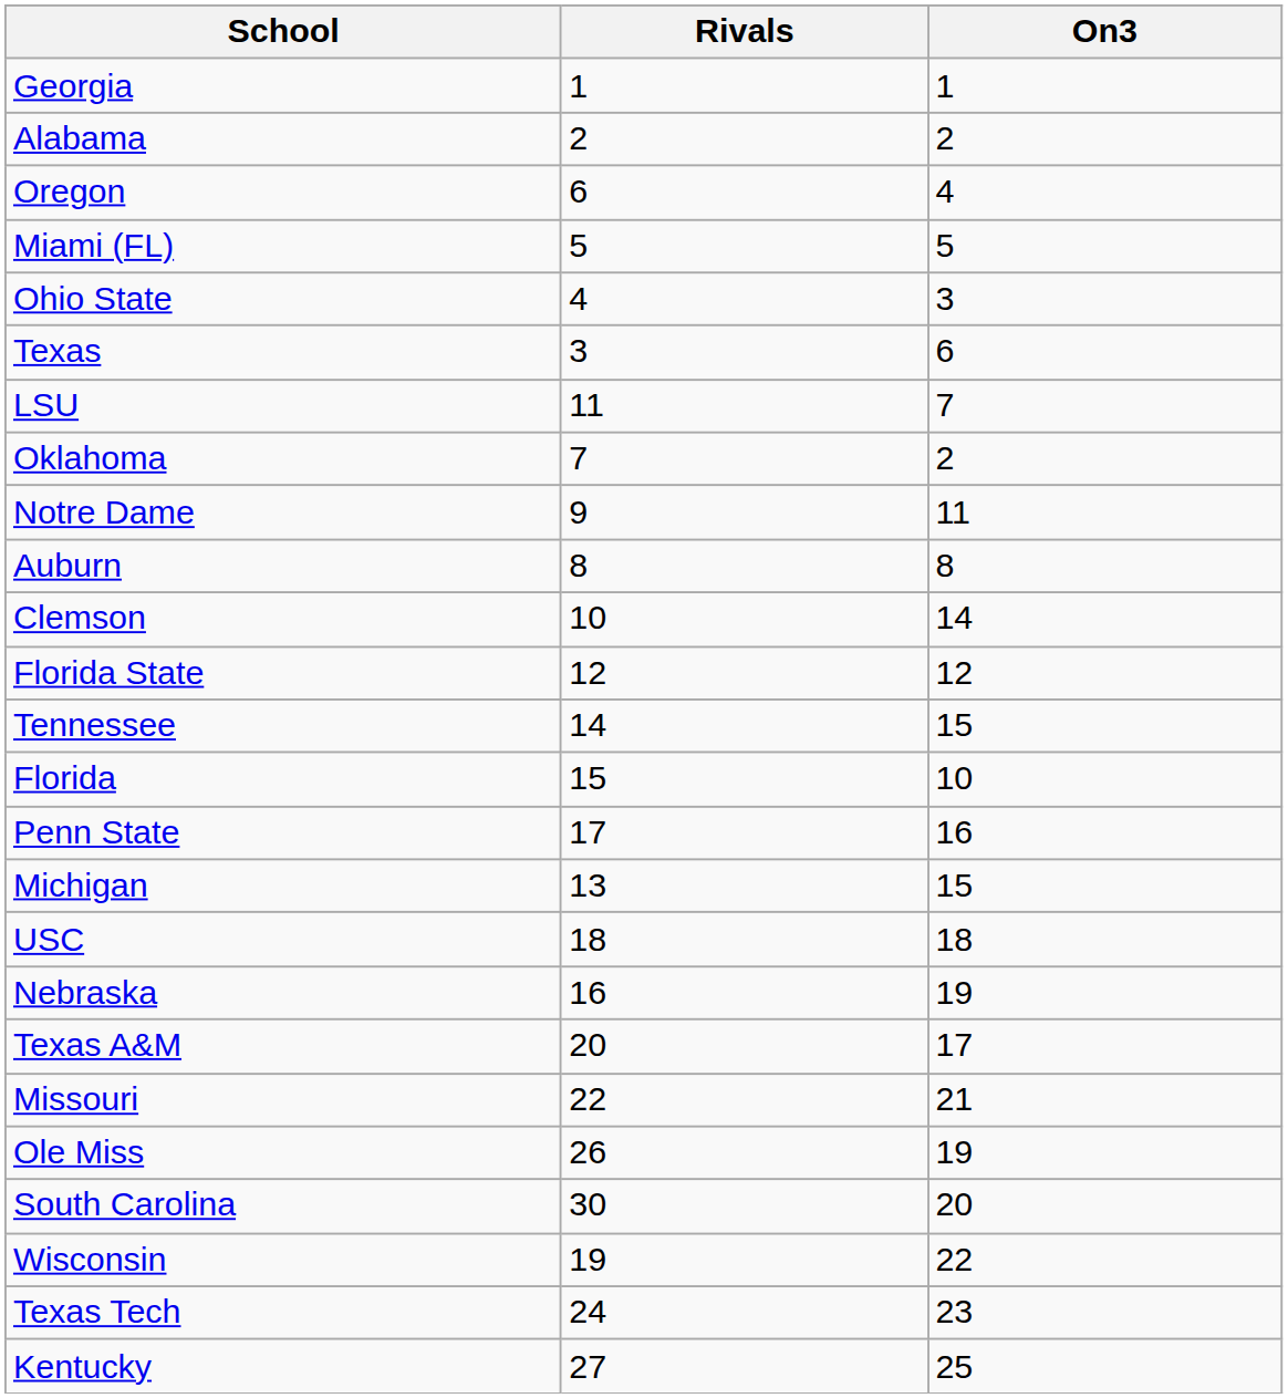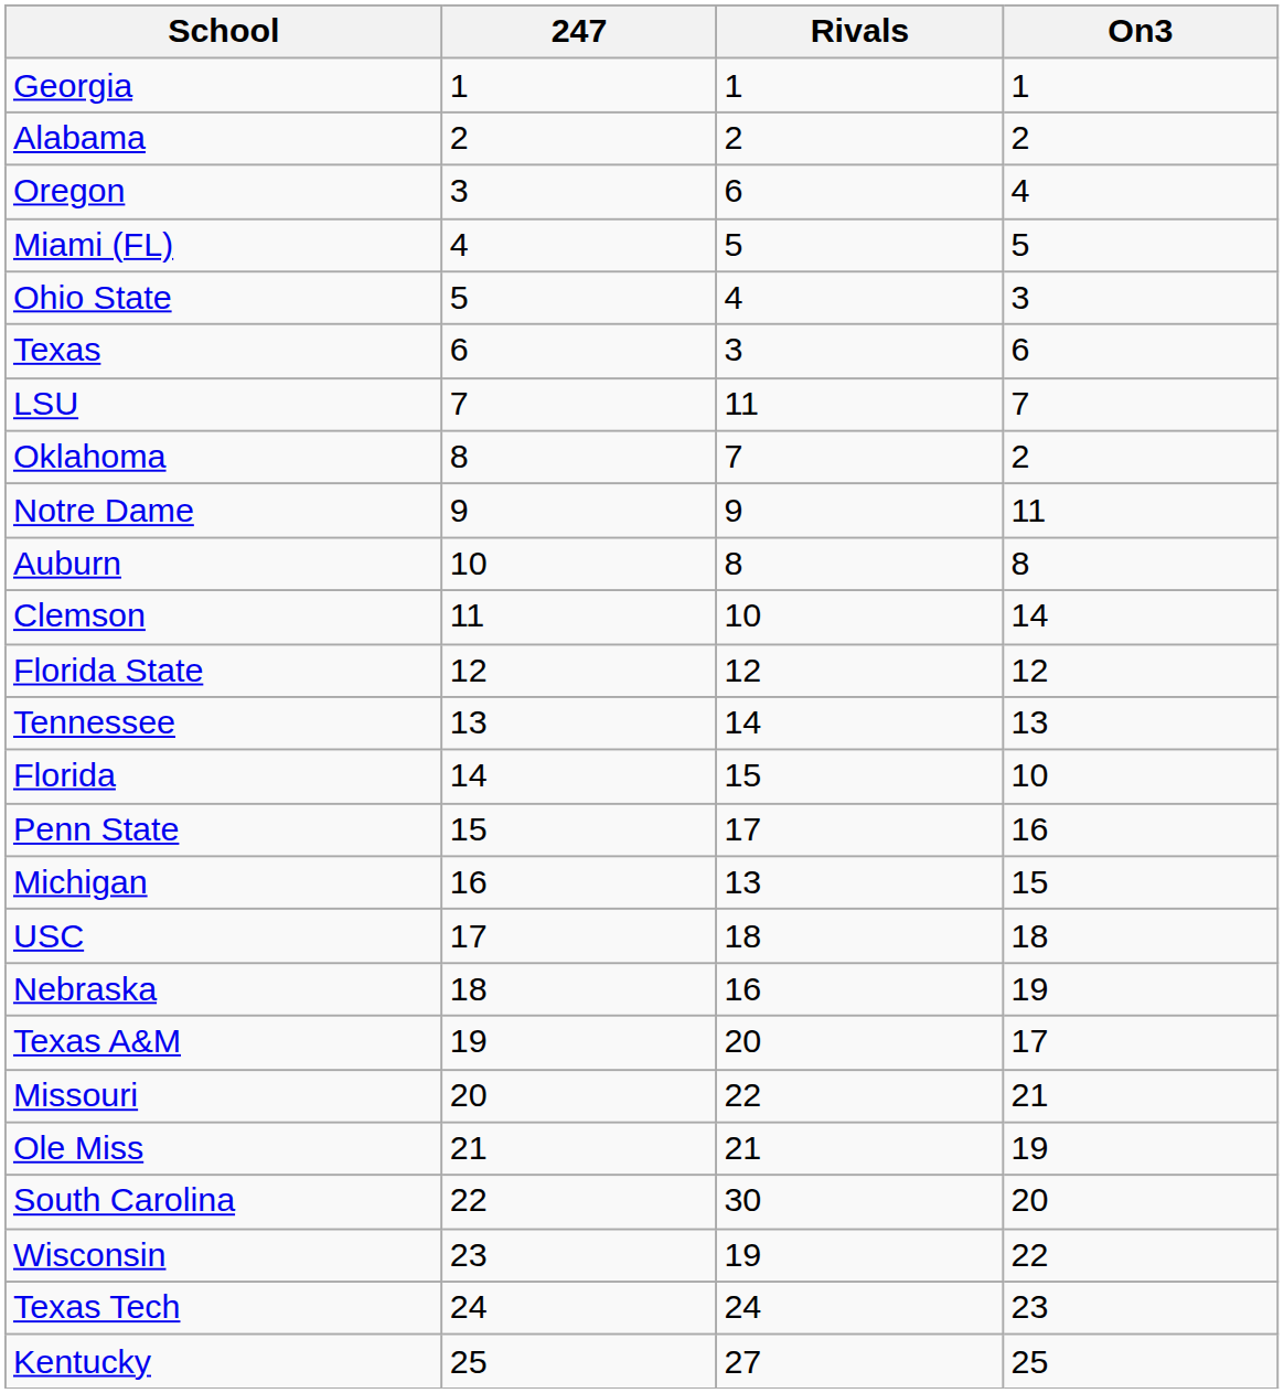+ column: 247 | 1 | 2 | 3 | 4 | 5 | 6 | 7 | 8 | 9 | 10 | 11 | 12 | 13 | 14 | 15 | 16 | 17 | 18 | 19 | 20 | 21 | 22 | 23 | 24 | 25
Tennessee | On3: 15 -> 13
Ole Miss | Rivals: 26 -> 21
